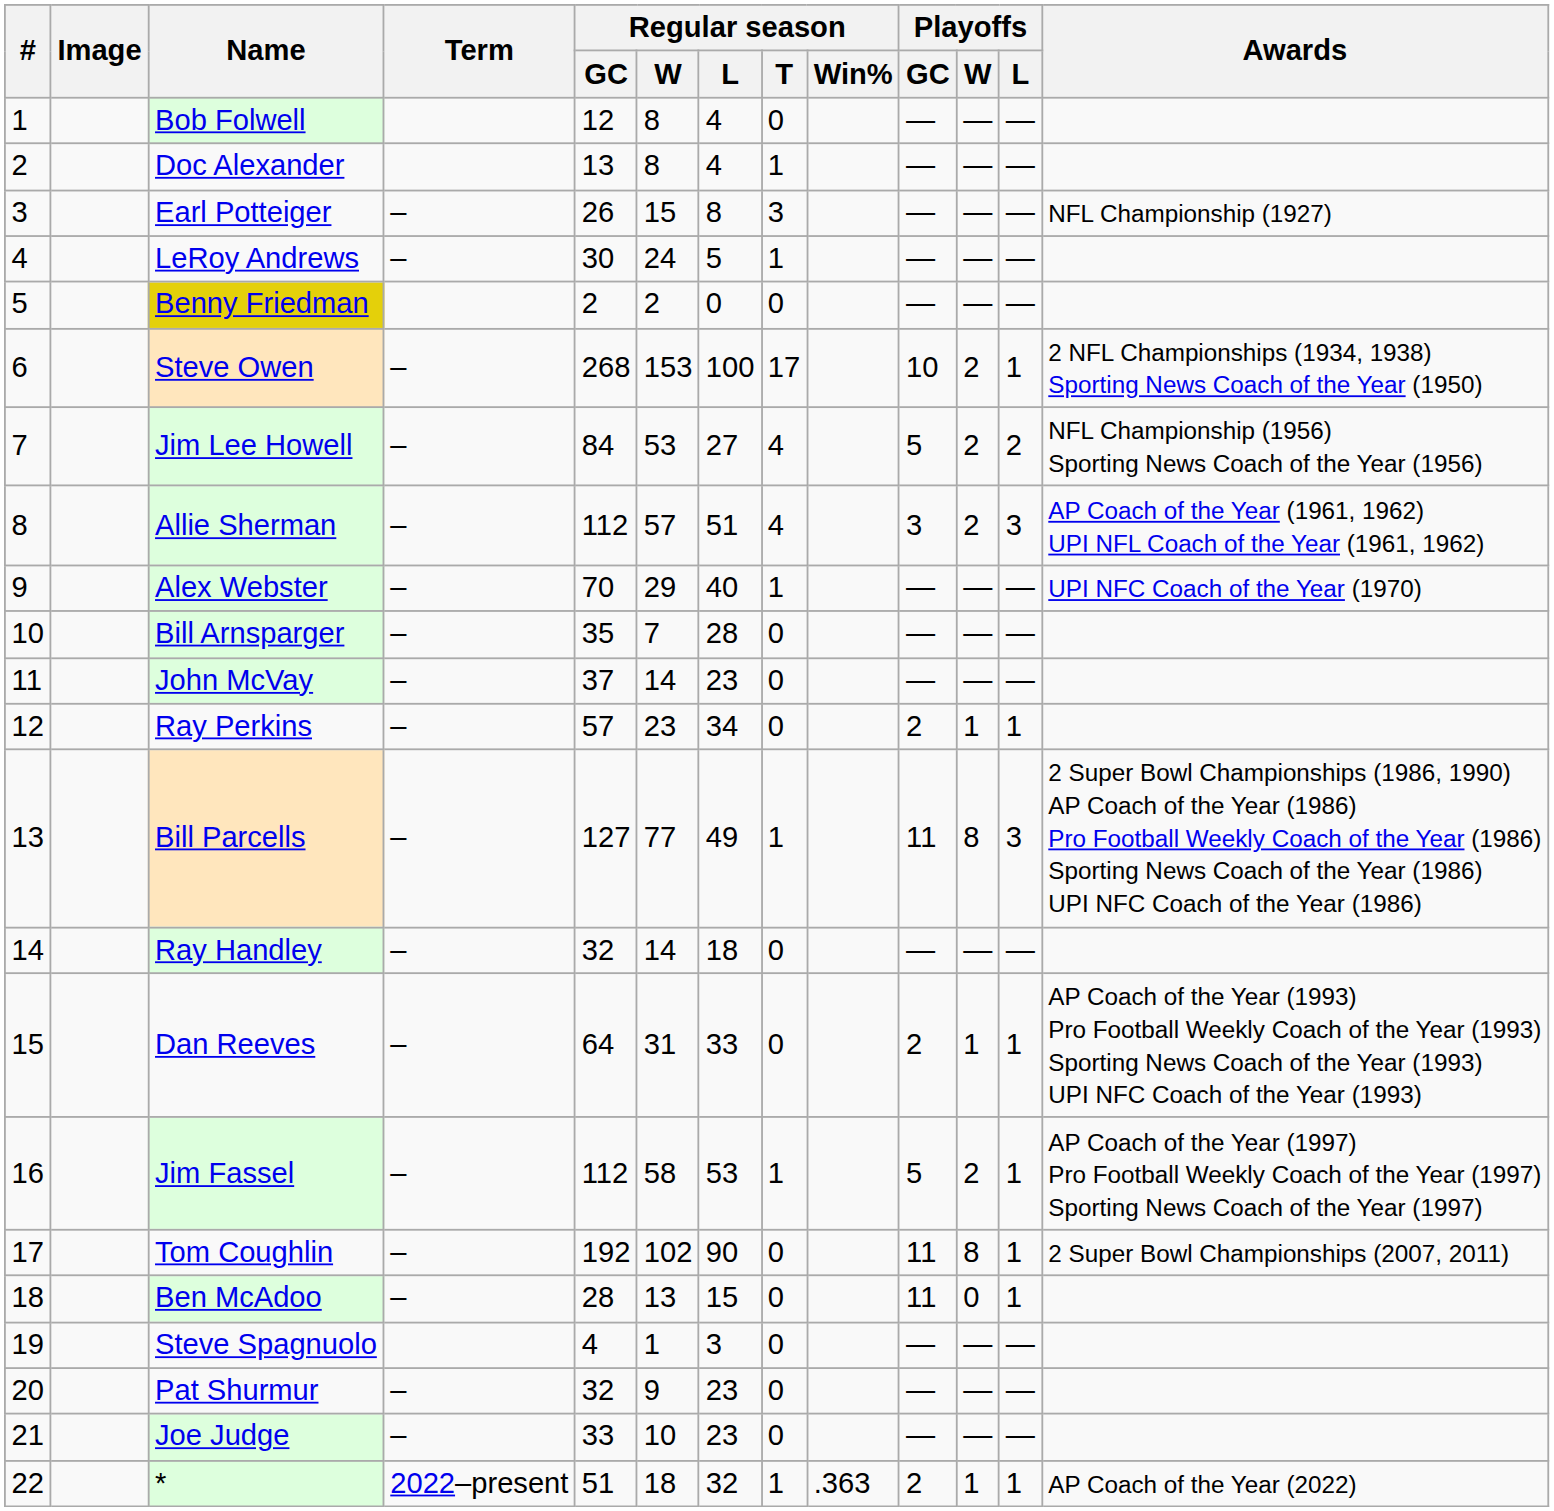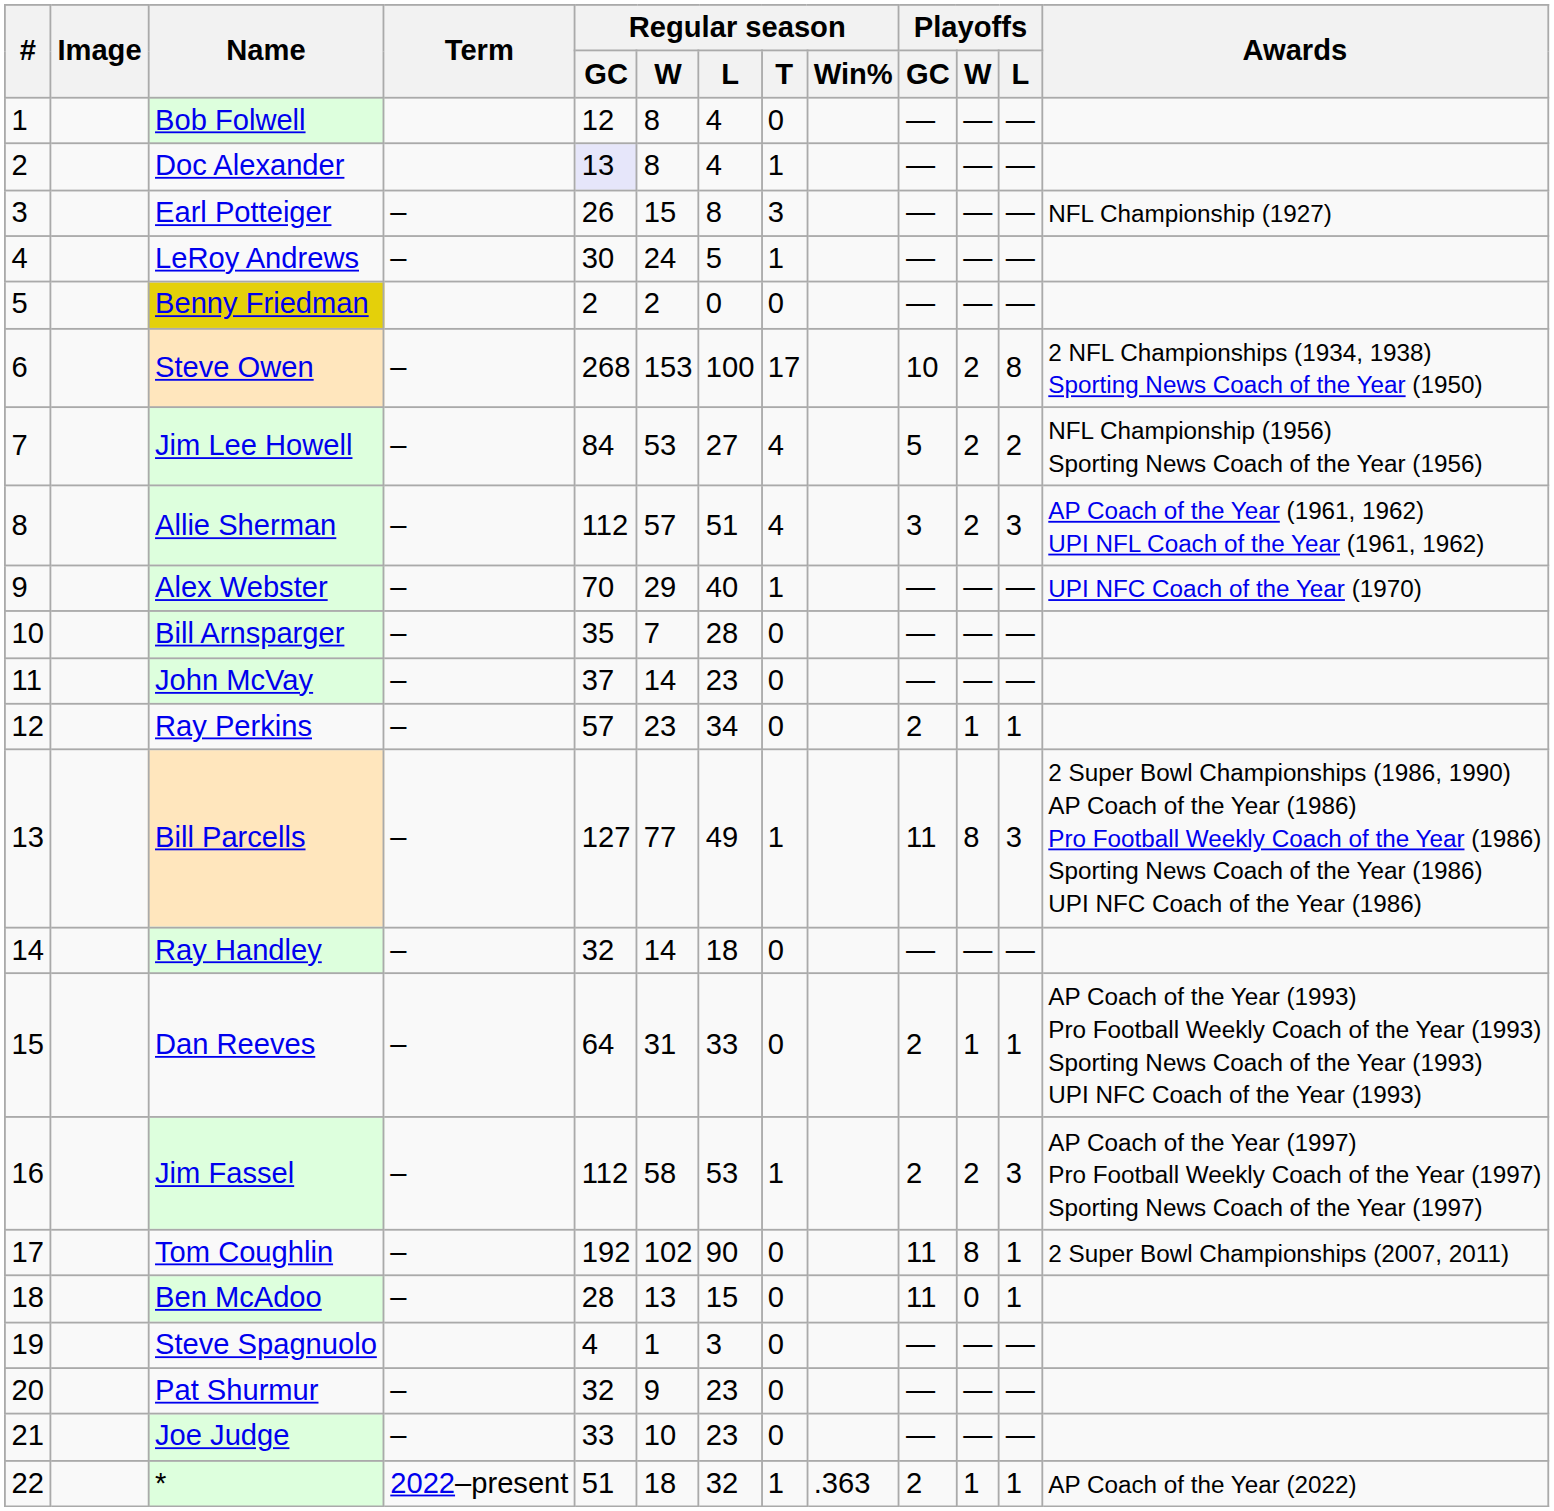Doc Alexander | Regular season / GC: no background -> lavender background
Steve Owen | Playoffs / L: 1 -> 8
Jim Fassel | Playoffs / GC: 5 -> 2
Jim Fassel | Playoffs / L: 1 -> 3
